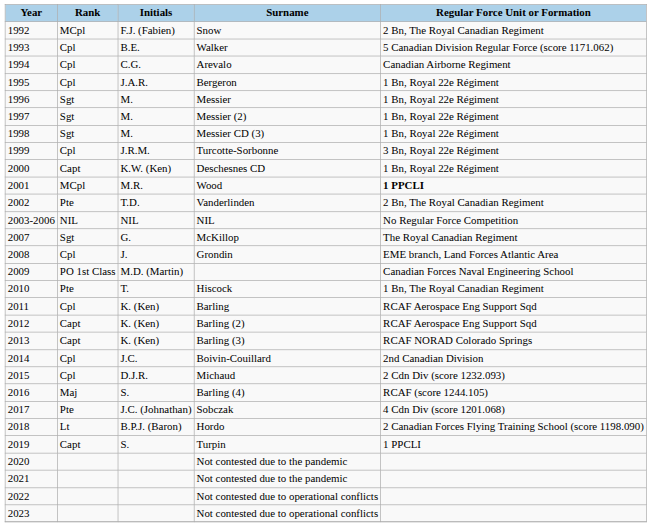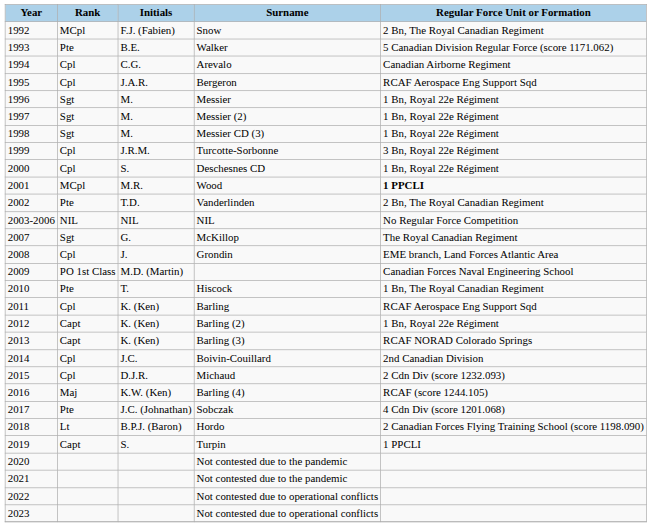Walker | Rank: Cpl -> Pte
Bergeron | Regular Force Unit or Formation: 1 Bn, Royal 22e Régiment -> RCAF Aerospace Eng Support Sqd
Deschesnes CD | Rank: Capt -> Cpl
Deschesnes CD | Initials: K.W. (Ken) -> S.
Barling (2) | Regular Force Unit or Formation: RCAF Aerospace Eng Support Sqd -> 1 Bn, Royal 22e Régiment
Barling (4) | Initials: S. -> K.W. (Ken)
